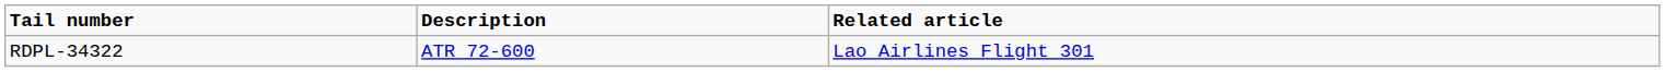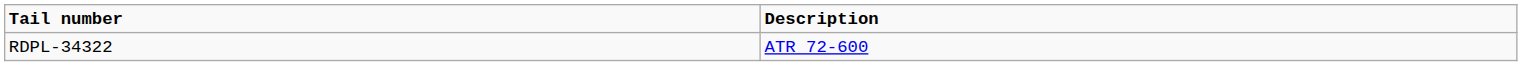- column: Related article | Lao Airlines Flight 301
